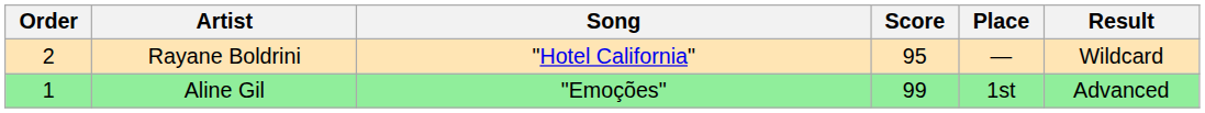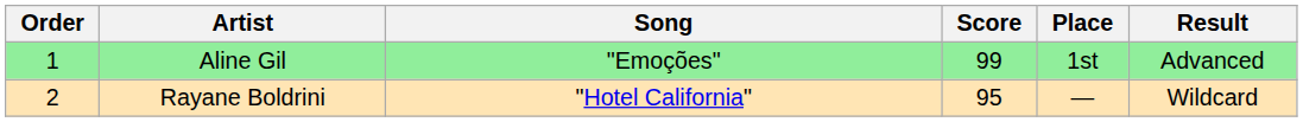rows swapped: Aline Gil <-> Rayane Boldrini
